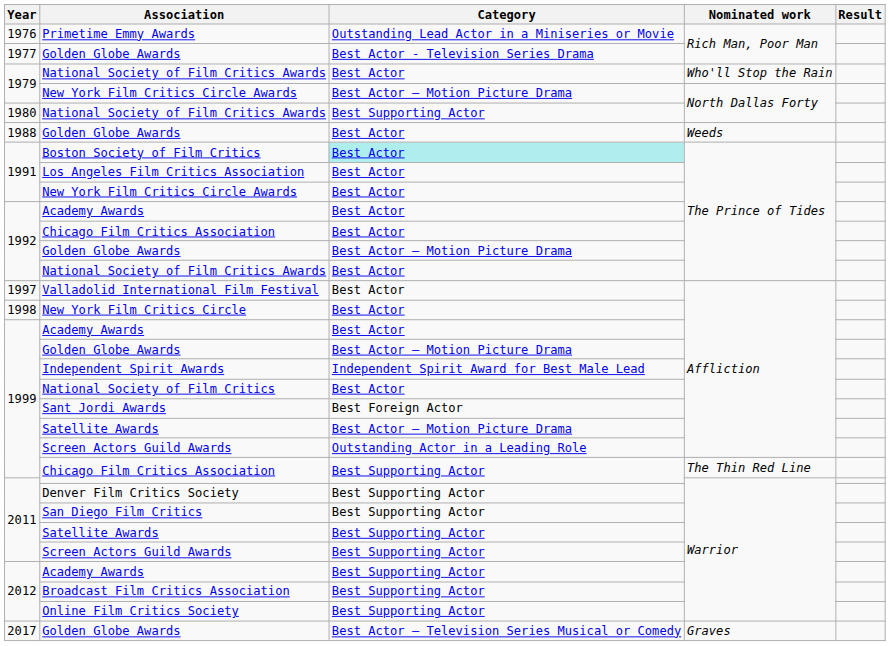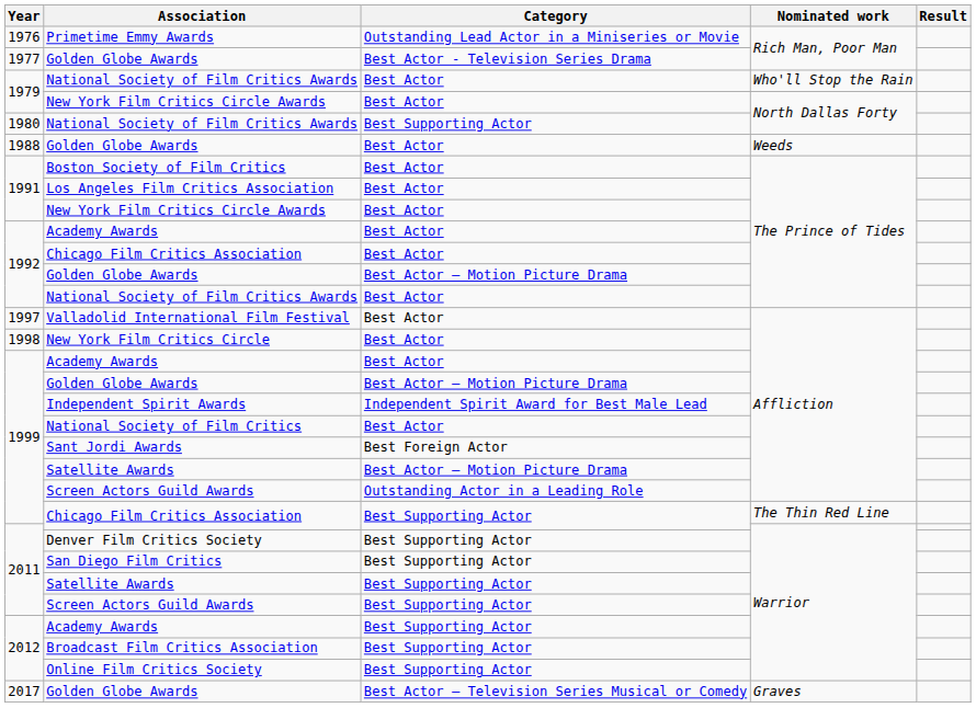1979 / New York Film Critics Circle Awards | Category: Best Actor – Motion Picture Drama -> Best Actor
Boston Society of Film Critics | Category: paleturquoise background -> no background
